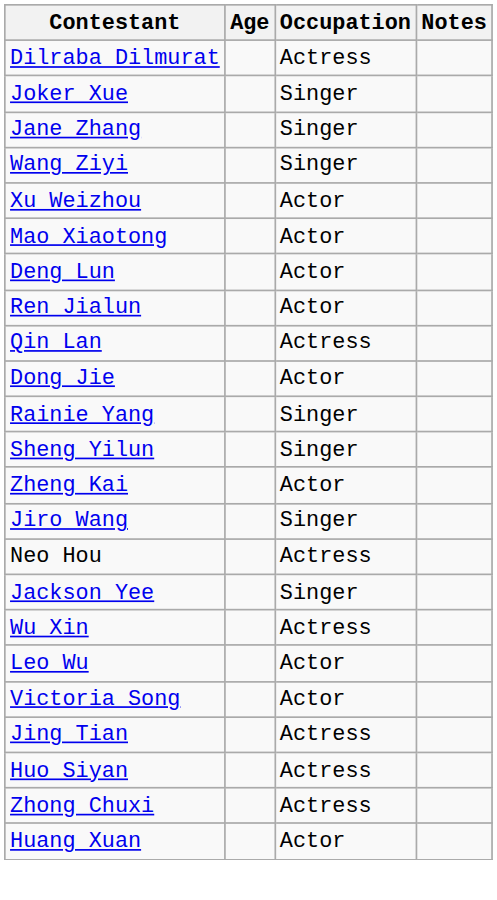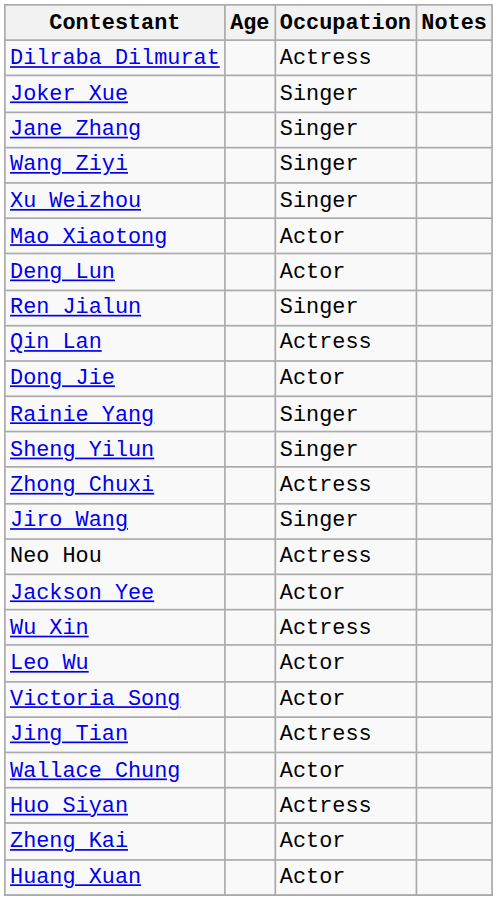Xu Weizhou | Occupation: Actor -> Singer
Ren Jialun | Occupation: Actor -> Singer
rows swapped: Zhong Chuxi <-> Zheng Kai
Jackson Yee | Occupation: Singer -> Actor
+ row: Wallace Chung | Actor
